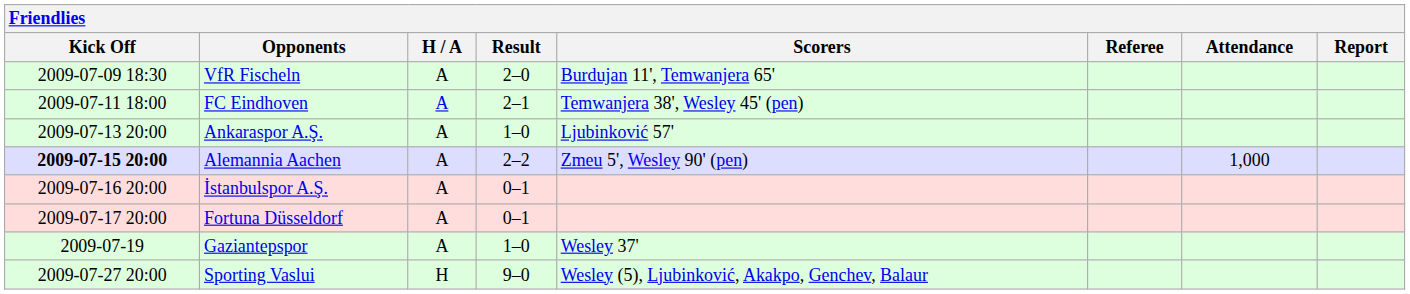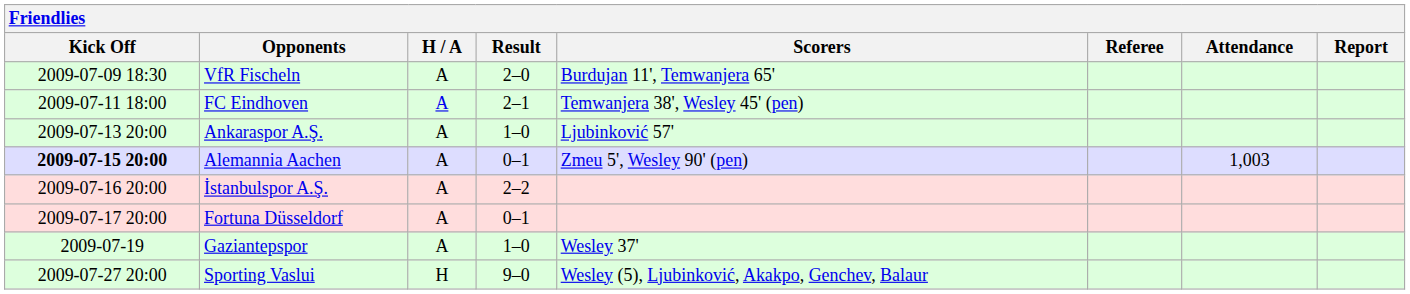Alemannia Aachen | Result: 2–2 -> 0–1
Alemannia Aachen | Attendance: 1,000 -> 1,003
İstanbulspor A.Ş. | Result: 0–1 -> 2–2
